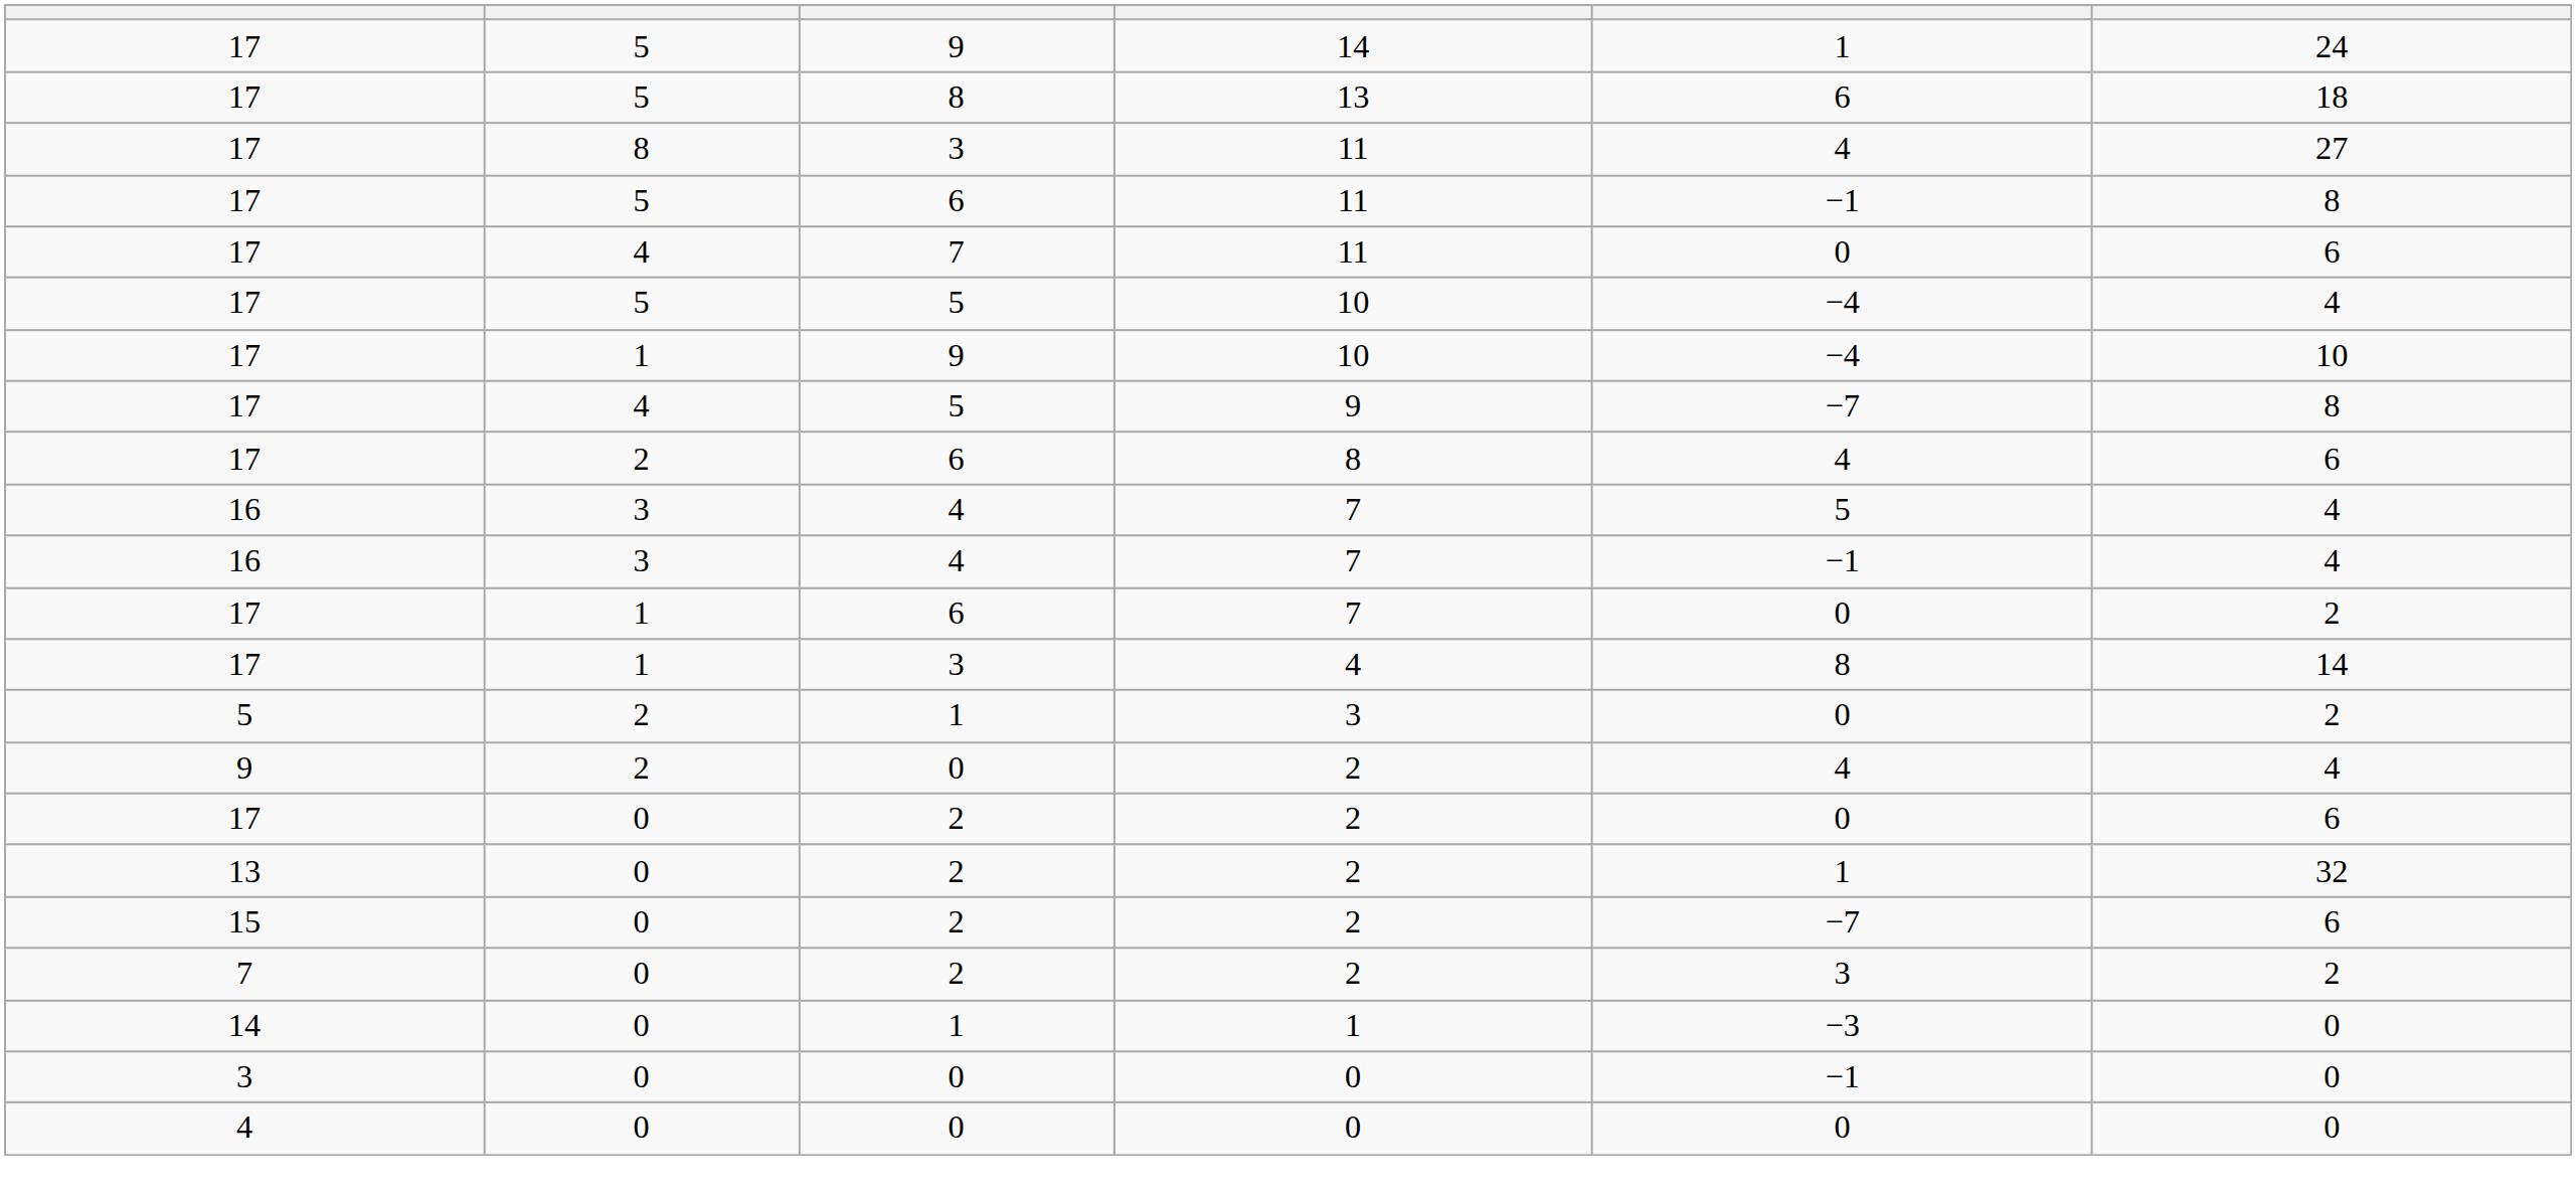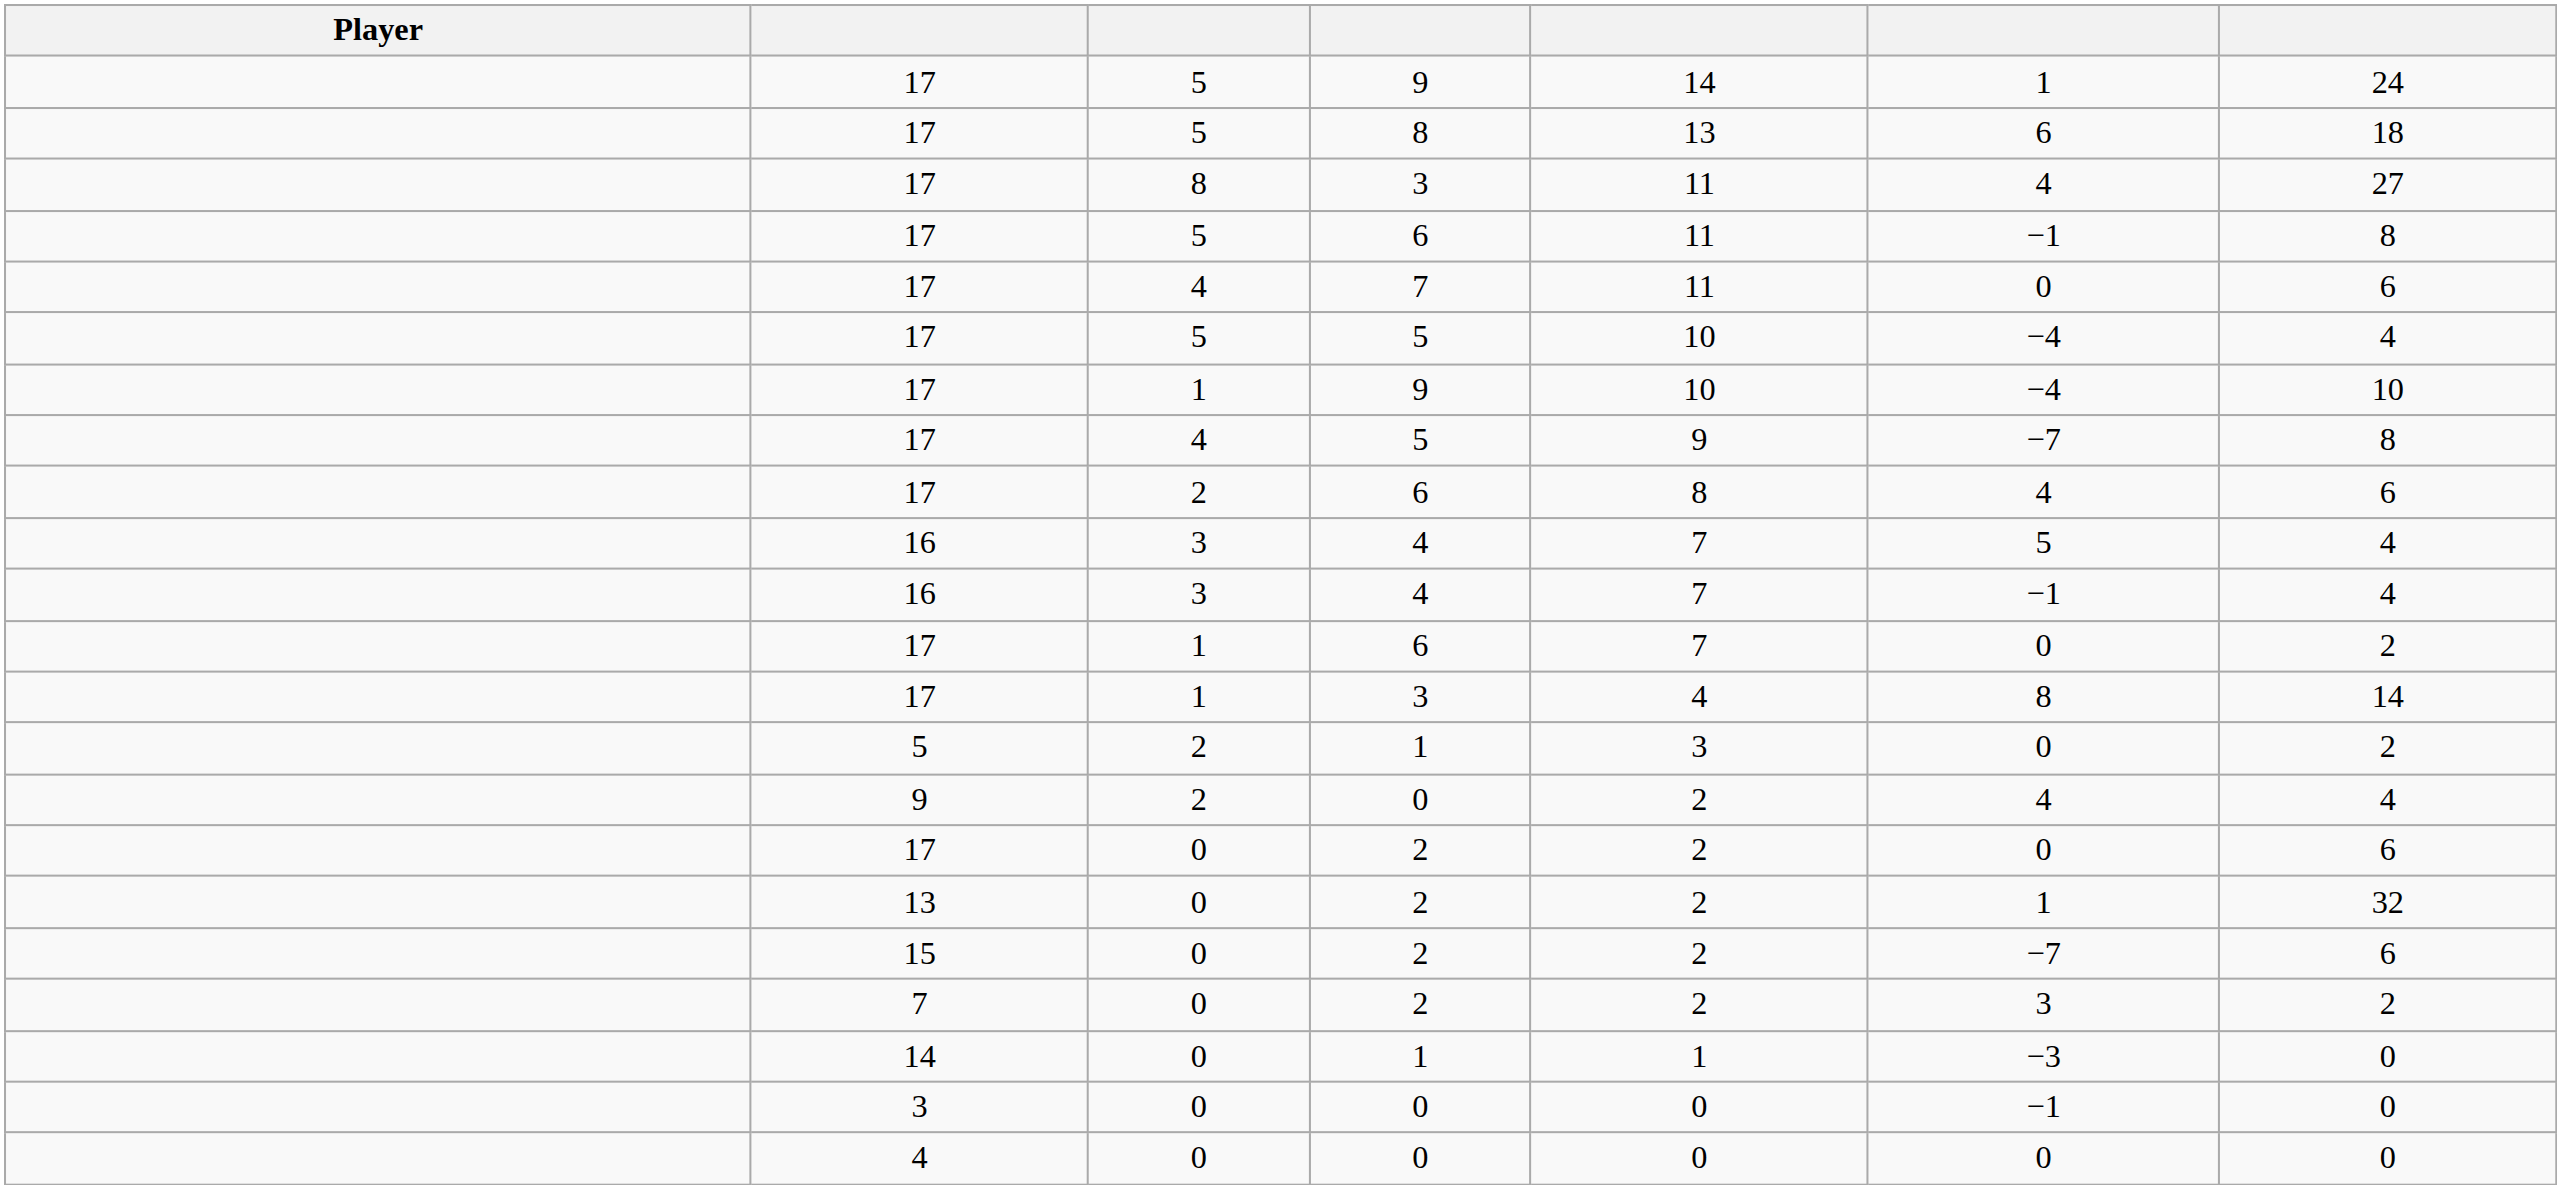+ column: Player
